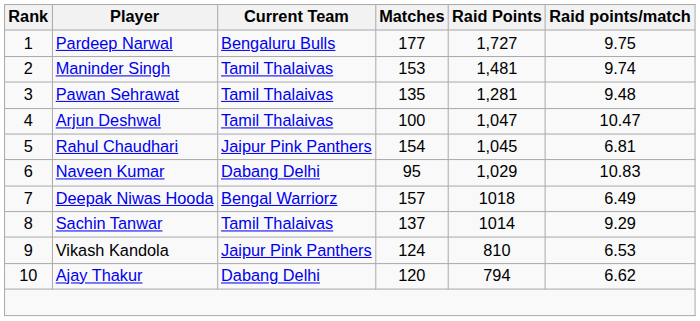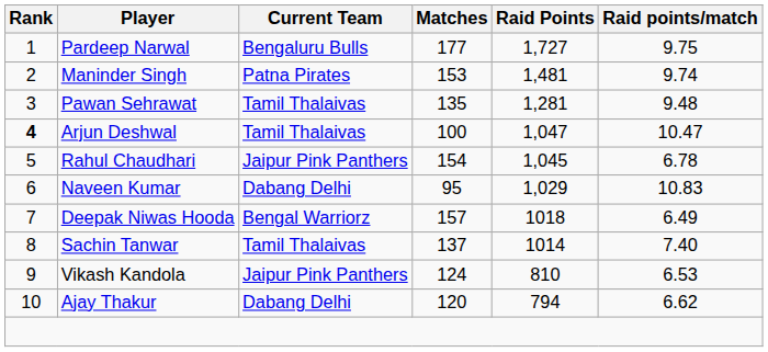Maninder Singh | Current Team: Tamil Thalaivas -> Patna Pirates
Arjun Deshwal | Rank: normal -> bold
Rahul Chaudhari | Raid points/match: 6.81 -> 6.78
Sachin Tanwar | Raid points/match: 9.29 -> 7.40
